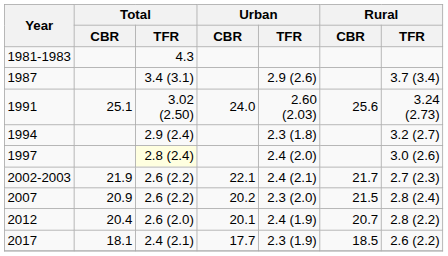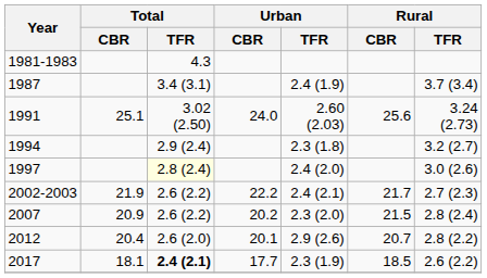1987 | Urban / TFR: 2.9 (2.6) -> 2.4 (1.9)
2002-2003 | Urban / CBR: 22.1 -> 22.2
2012 | Urban / TFR: 2.4 (1.9) -> 2.9 (2.6)
2017 | Total / TFR: normal -> bold
